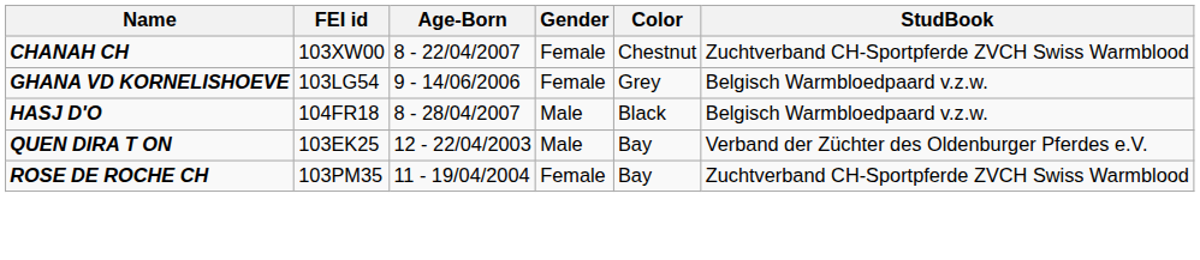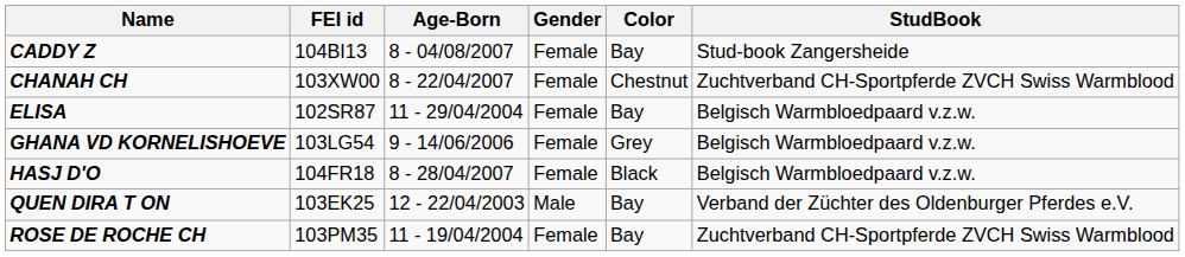+ row: CADDY Z | 104BI13 | 8 - 04/08/2007 | Female | Bay | Stud-book Zangersheide
+ row: ELISA | 102SR87 | 11 - 29/04/2004 | Female | Bay | Belgisch Warmbloedpaard v.z.w.
HASJ D'O | Gender: Male -> Female
